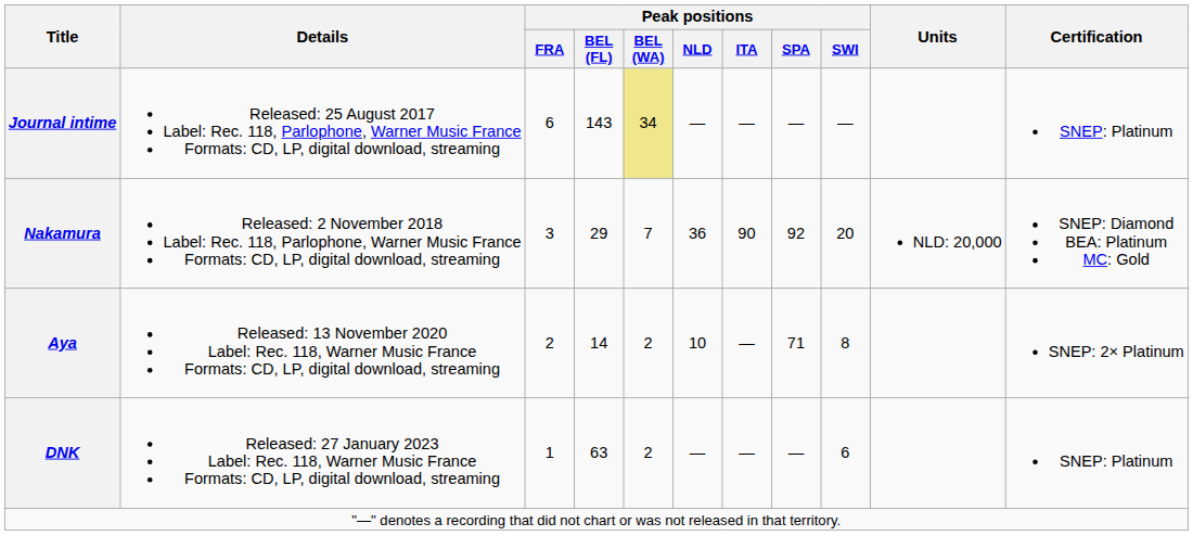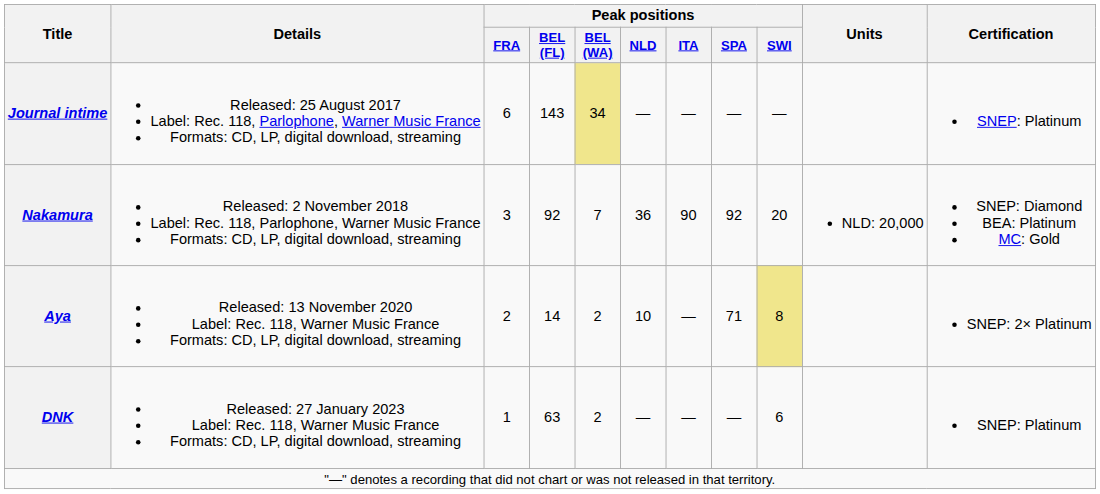Nakamura | Peak positions / BEL (FL): 29 -> 92
Aya | Peak positions / SWI: no background -> khaki background
